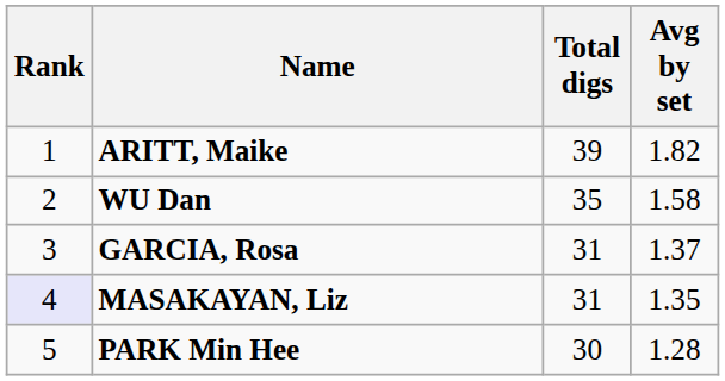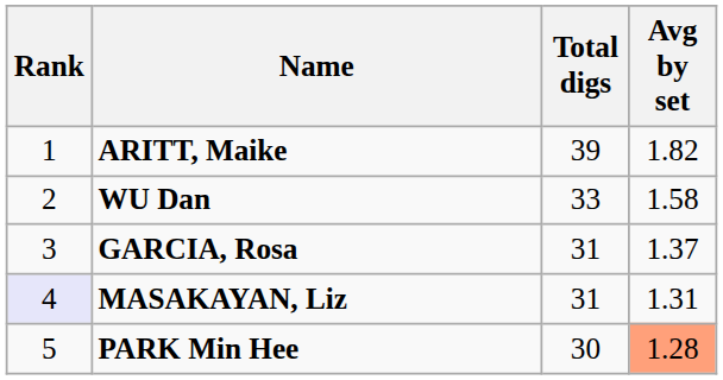WU Dan | Total digs: 35 -> 33
MASAKAYAN, Liz | Avg by set: 1.35 -> 1.31
PARK Min Hee | Avg by set: no background -> lightsalmon background
